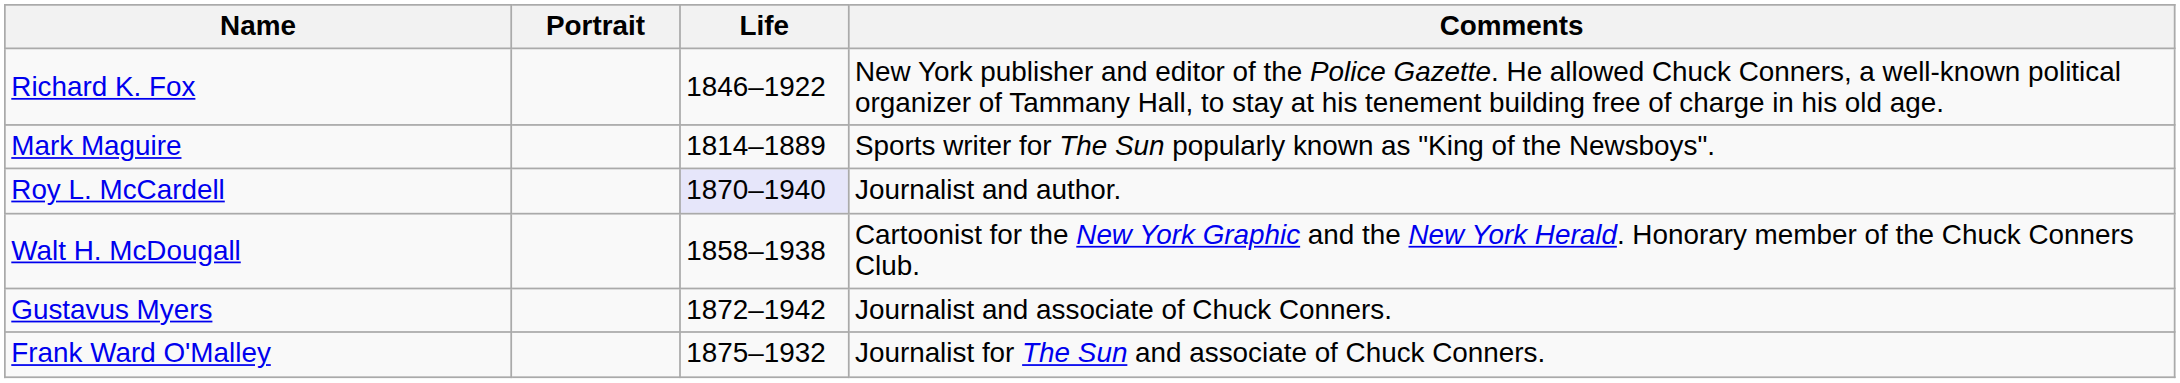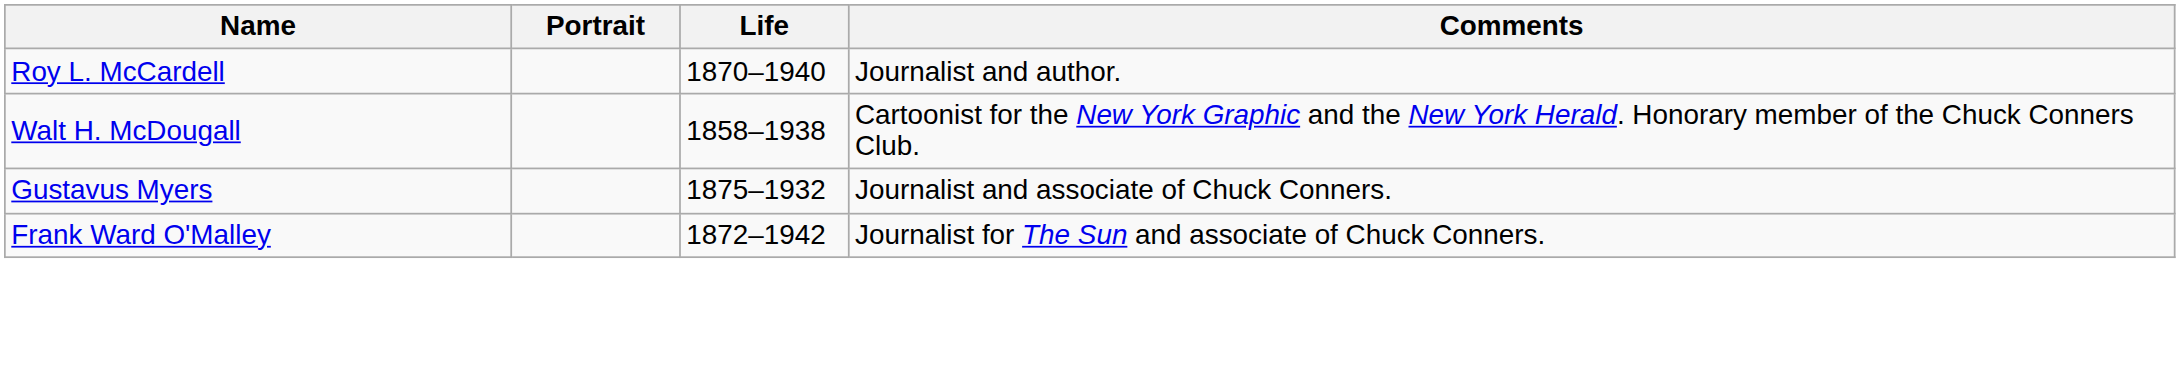- row: Richard K. Fox | 1846–1922 | New York publisher and editor of the Police Gazette. He allowed Chuck Conners, a well-known political organizer of Tammany Hall, to stay at his tenement building free of charge in his old age.
- row: Mark Maguire | 1814–1889 | Sports writer for The Sun popularly known as "King of the Newsboys".
Roy L. McCardell | Life: lavender background -> no background
Gustavus Myers | Life: 1872–1942 -> 1875–1932
Frank Ward O'Malley | Life: 1875–1932 -> 1872–1942
